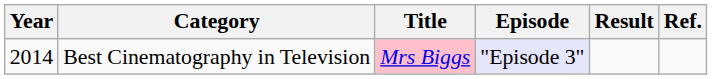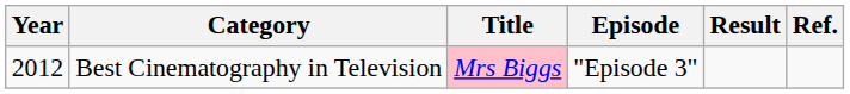Best Cinematography in Television | Year: 2014 -> 2012
Best Cinematography in Television | Episode: lavender background -> no background
